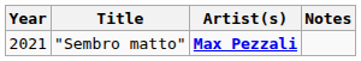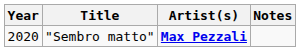"Sembro matto" | Year: 2021 -> 2020
